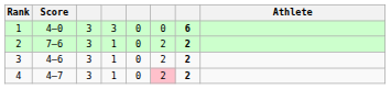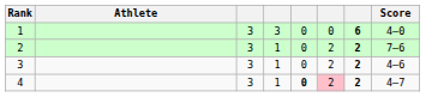columns swapped: Athlete <-> Score
4 | column 5: normal -> bold
